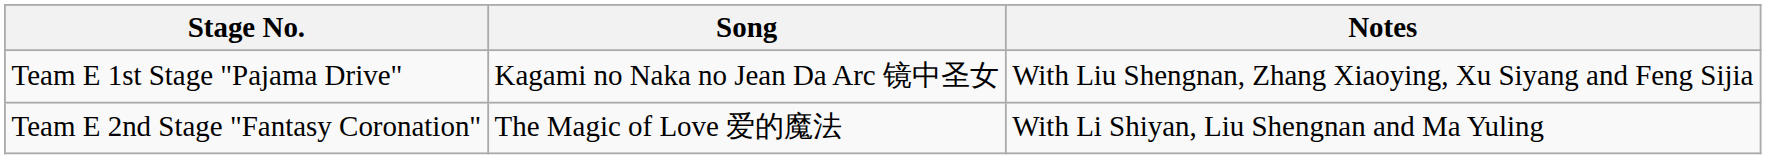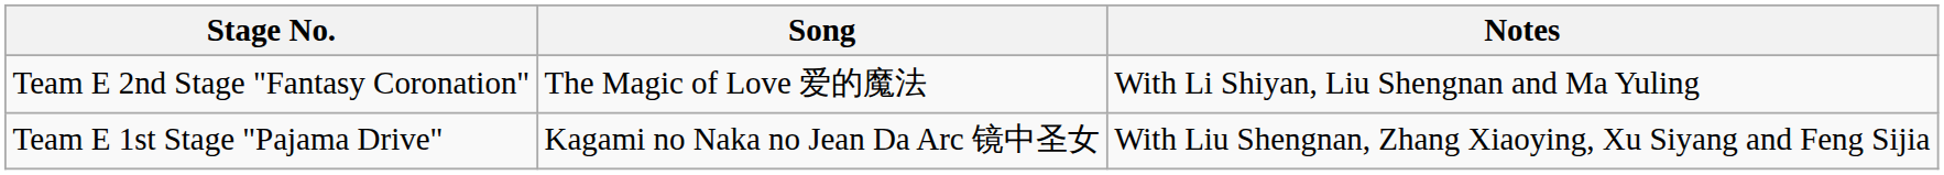rows swapped: Team E 1st Stage "Pajama Drive" <-> Team E 2nd Stage "Fantasy Coronation"
